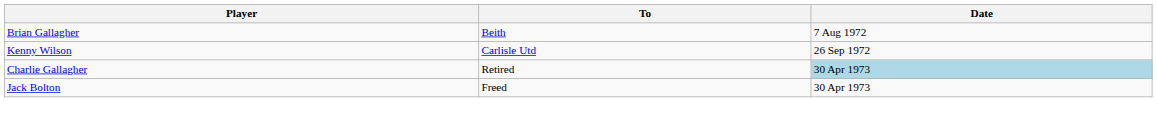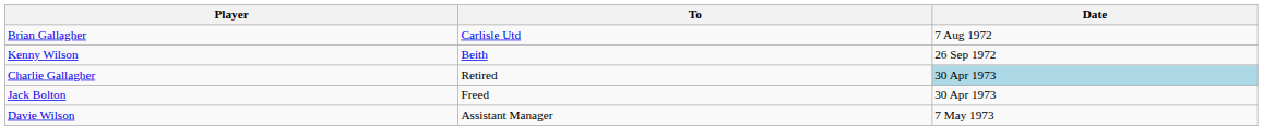Brian Gallagher | To: Beith -> Carlisle Utd
Kenny Wilson | To: Carlisle Utd -> Beith
+ row: Davie Wilson | Assistant Manager | 7 May 1973
